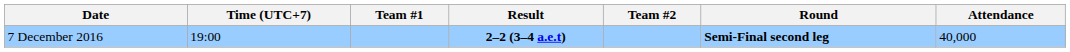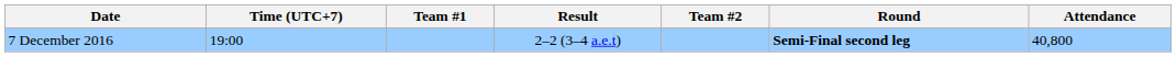7 December 2016 | Result: bold -> normal
7 December 2016 | Attendance: 40,000 -> 40,800
